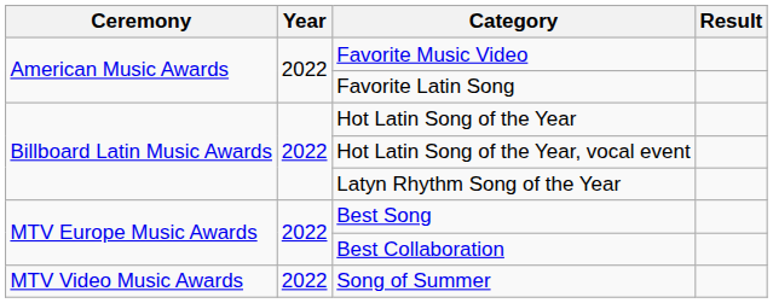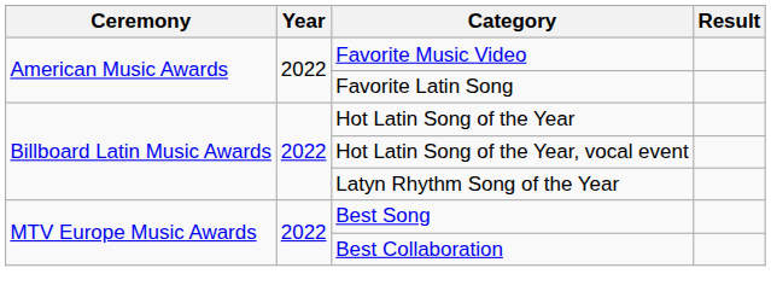- row: MTV Video Music Awards | 2022 | Song of Summer
